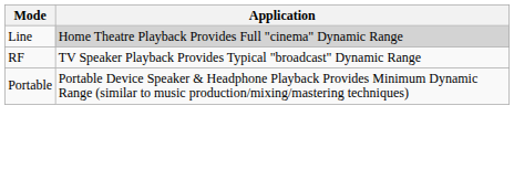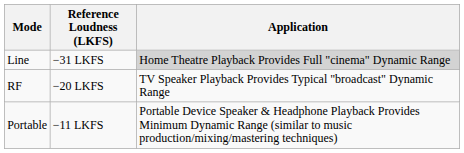+ column: Reference Loudness (LKFS) | −31 LKFS | −20 LKFS | −11 LKFS
